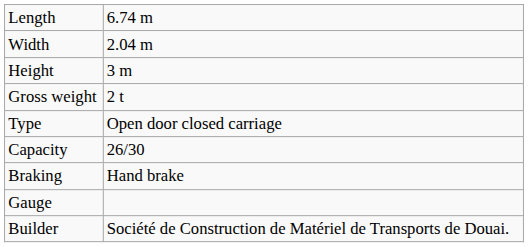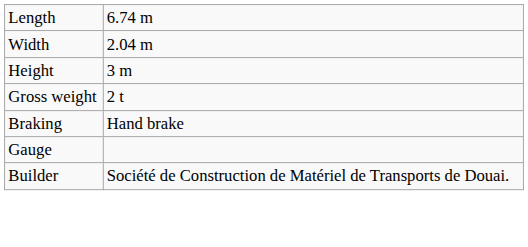- row: Type | Open door closed carriage
- row: Capacity | 26/30
